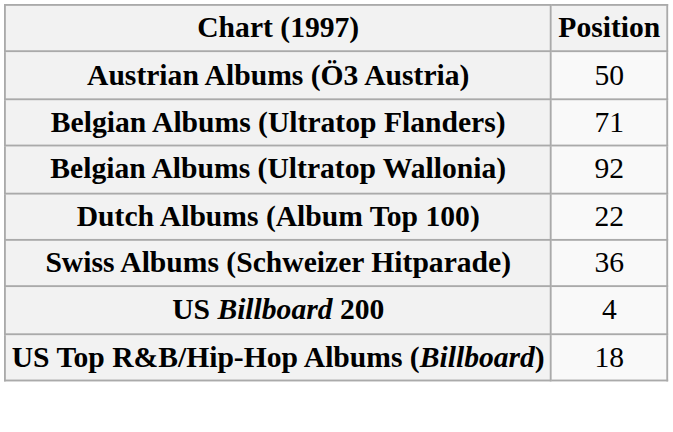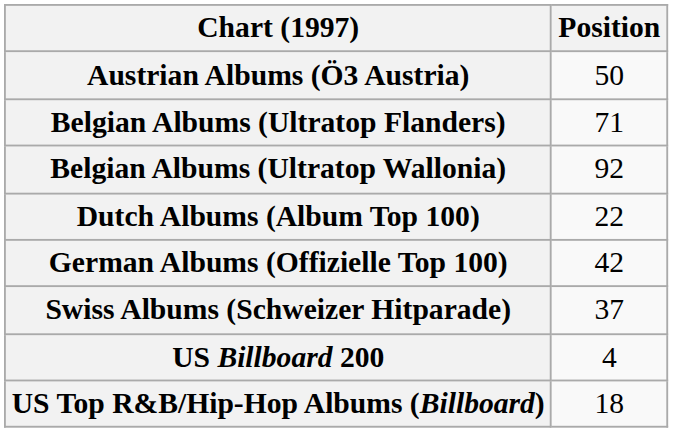+ row: German Albums (Offizielle Top 100) | 42
Swiss Albums (Schweizer Hitparade) | Position: 36 -> 37
